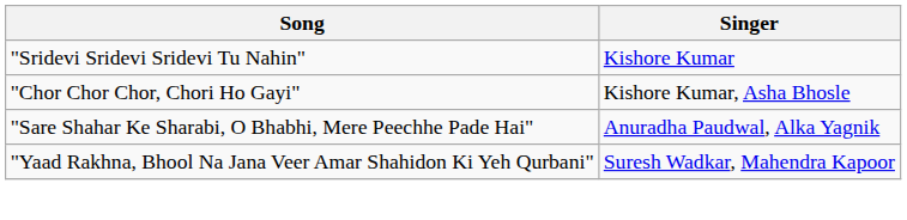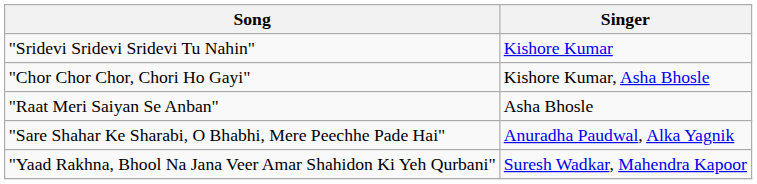+ row: "Raat Meri Saiyan Se Anban" | Asha Bhosle
